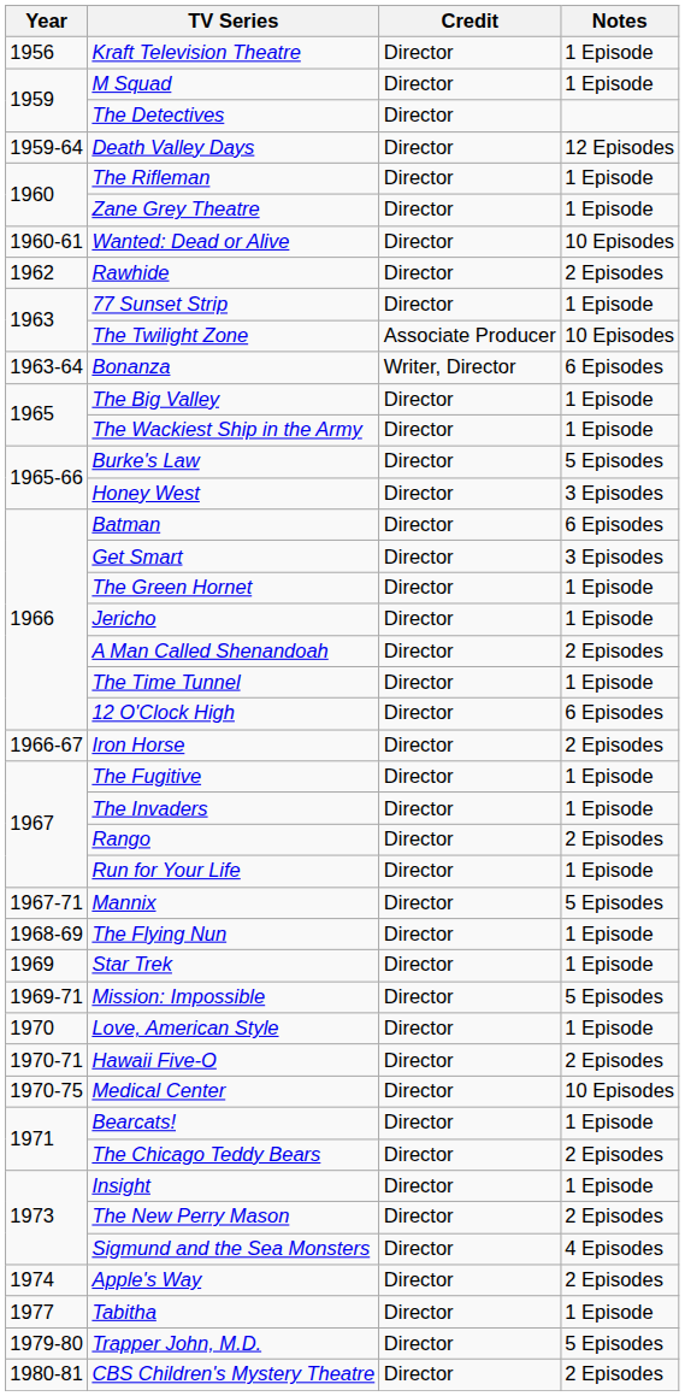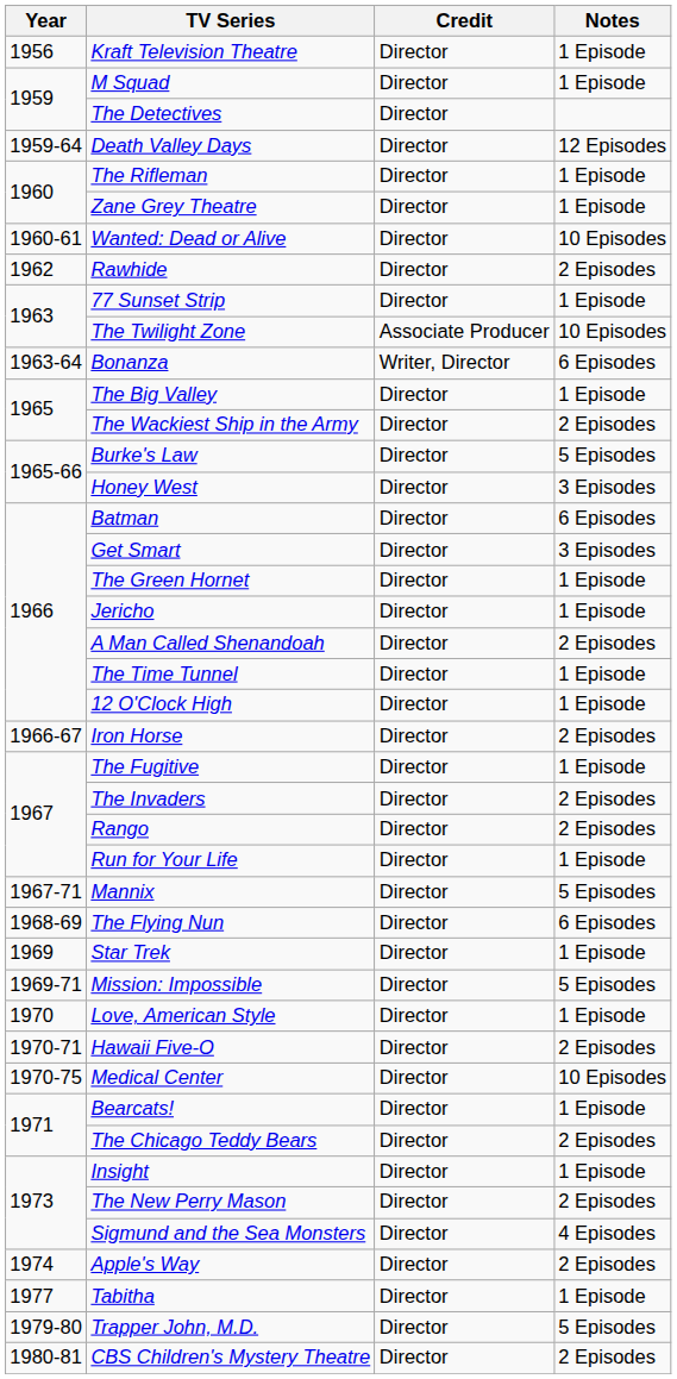The Wackiest Ship in the Army | Notes: 1 Episode -> 2 Episodes
12 O'Clock High | Notes: 6 Episodes -> 1 Episode
The Invaders | Notes: 1 Episode -> 2 Episodes
The Flying Nun | Notes: 1 Episode -> 6 Episodes
